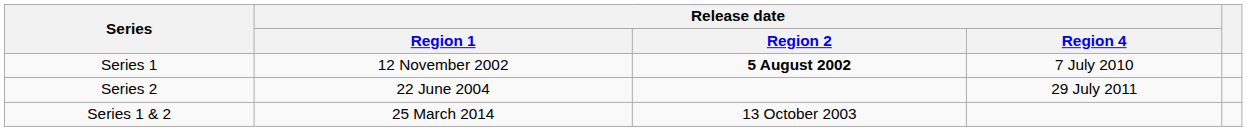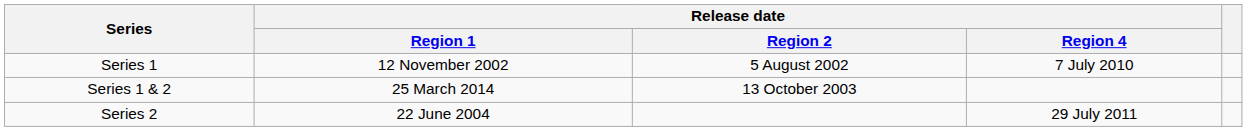Series 1 | Release date / Region 2: bold -> normal
rows swapped: Series 2 <-> Series 1 & 2
